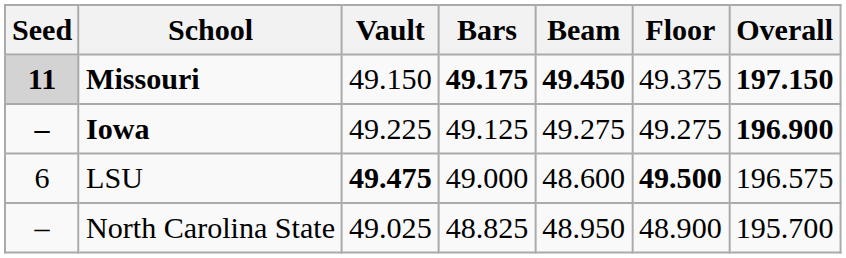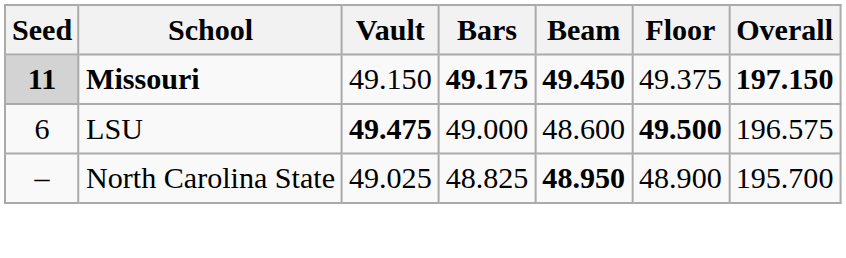- row: – | Iowa | 49.225 | 49.125 | 49.275 | 49.275 | 196.900
North Carolina State | Beam: normal -> bold
